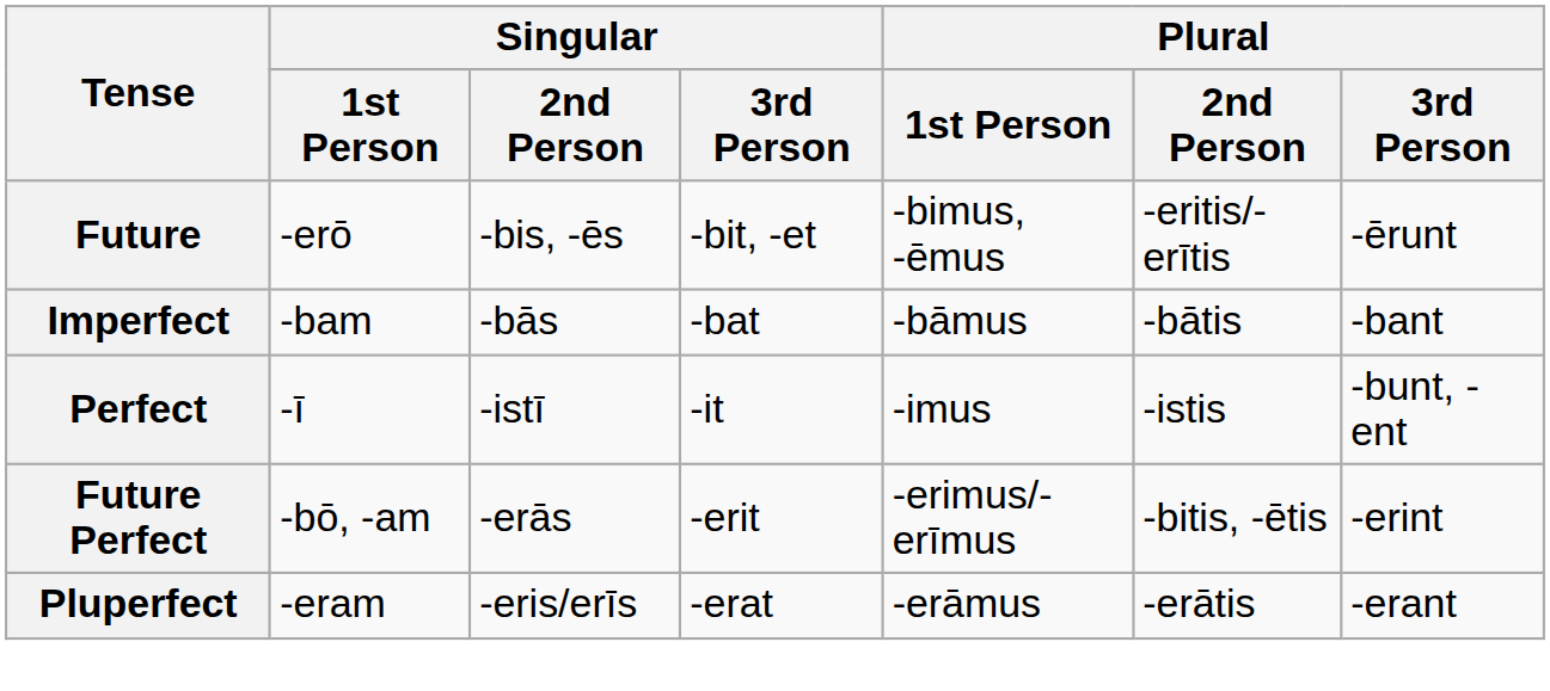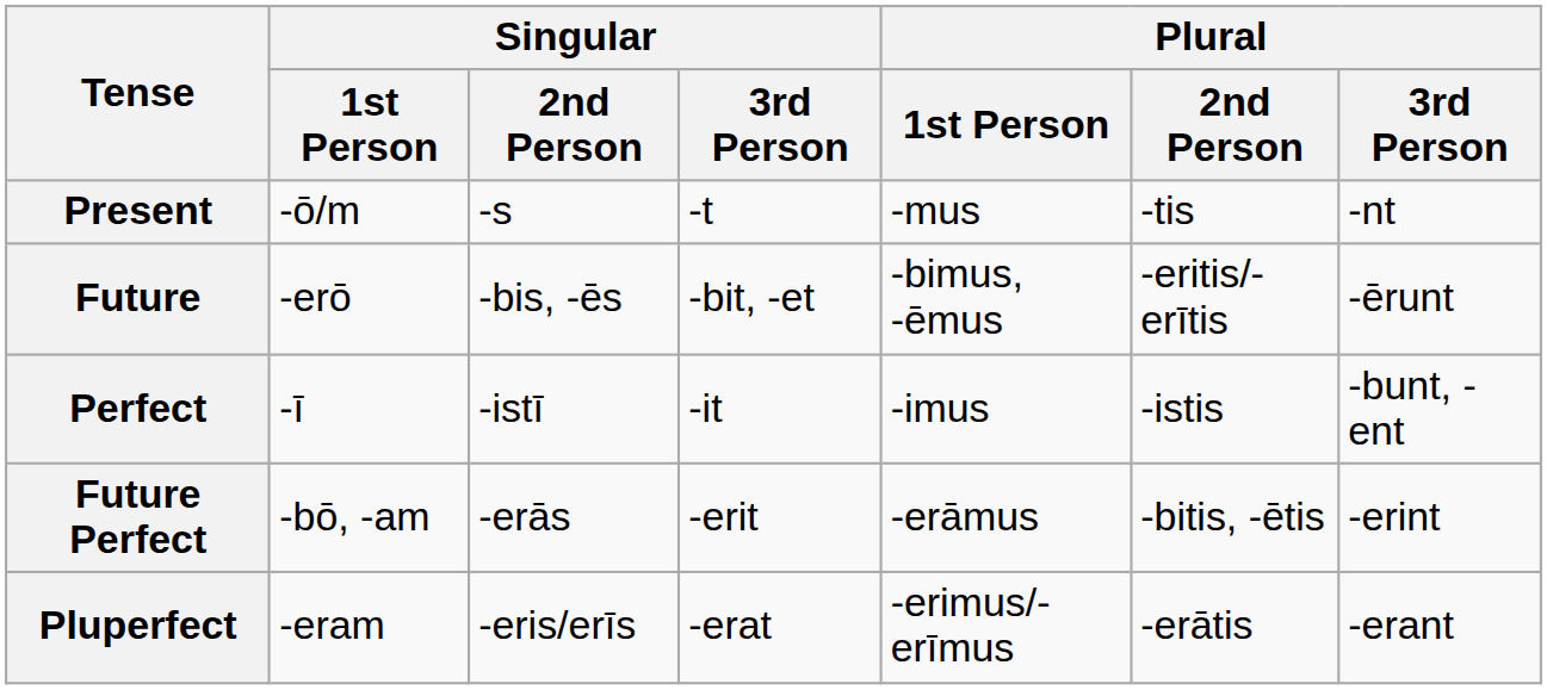+ row: Present | -ō/m | -s | -t | -mus | -tis | -nt
- row: Imperfect | -bam | -bās | -bat | -bāmus | -bātis | -bant
Future Perfect | Plural / 1st Person: -erimus/-erīmus -> -erāmus
Pluperfect | Plural / 1st Person: -erāmus -> -erimus/-erīmus
